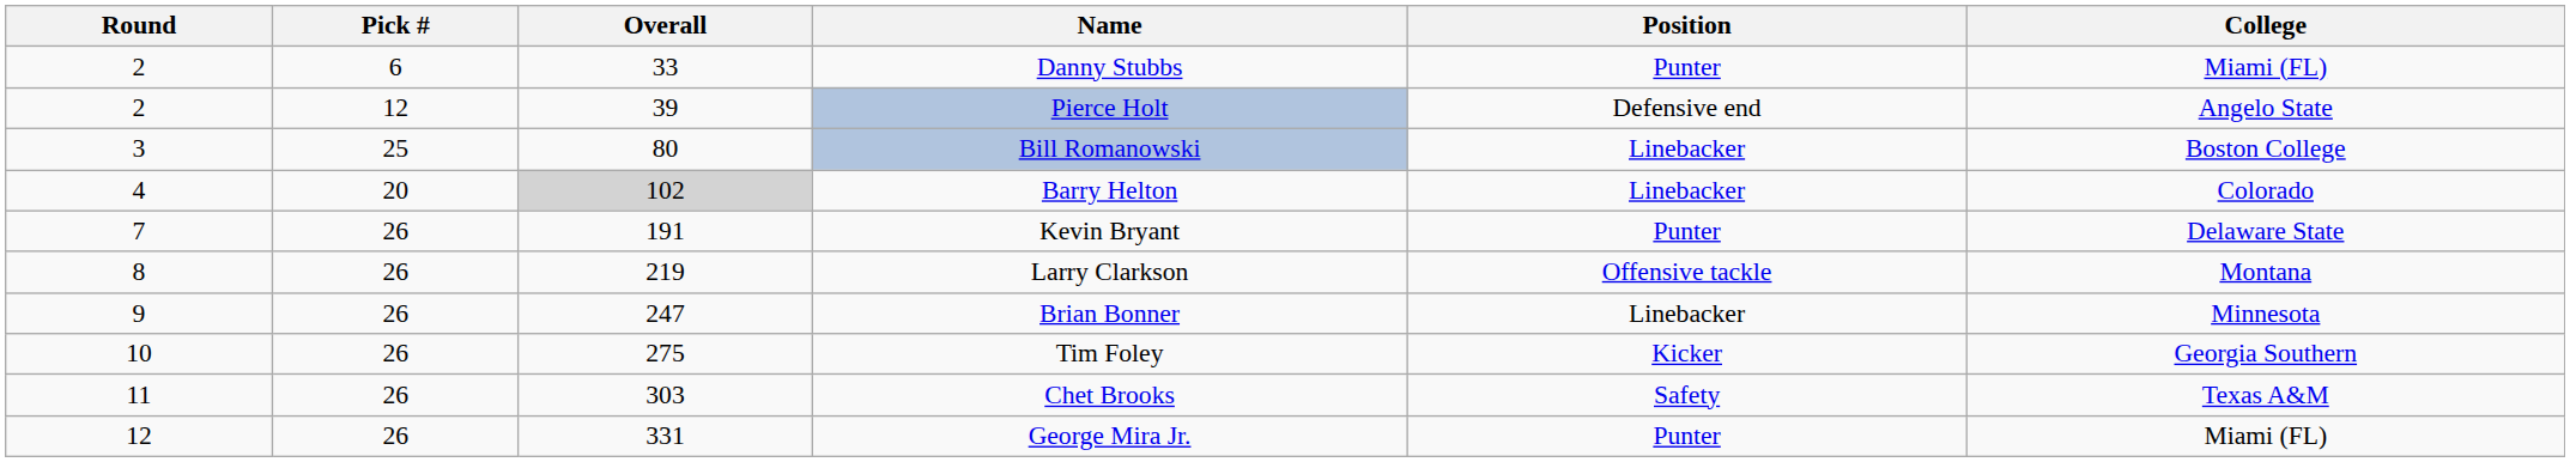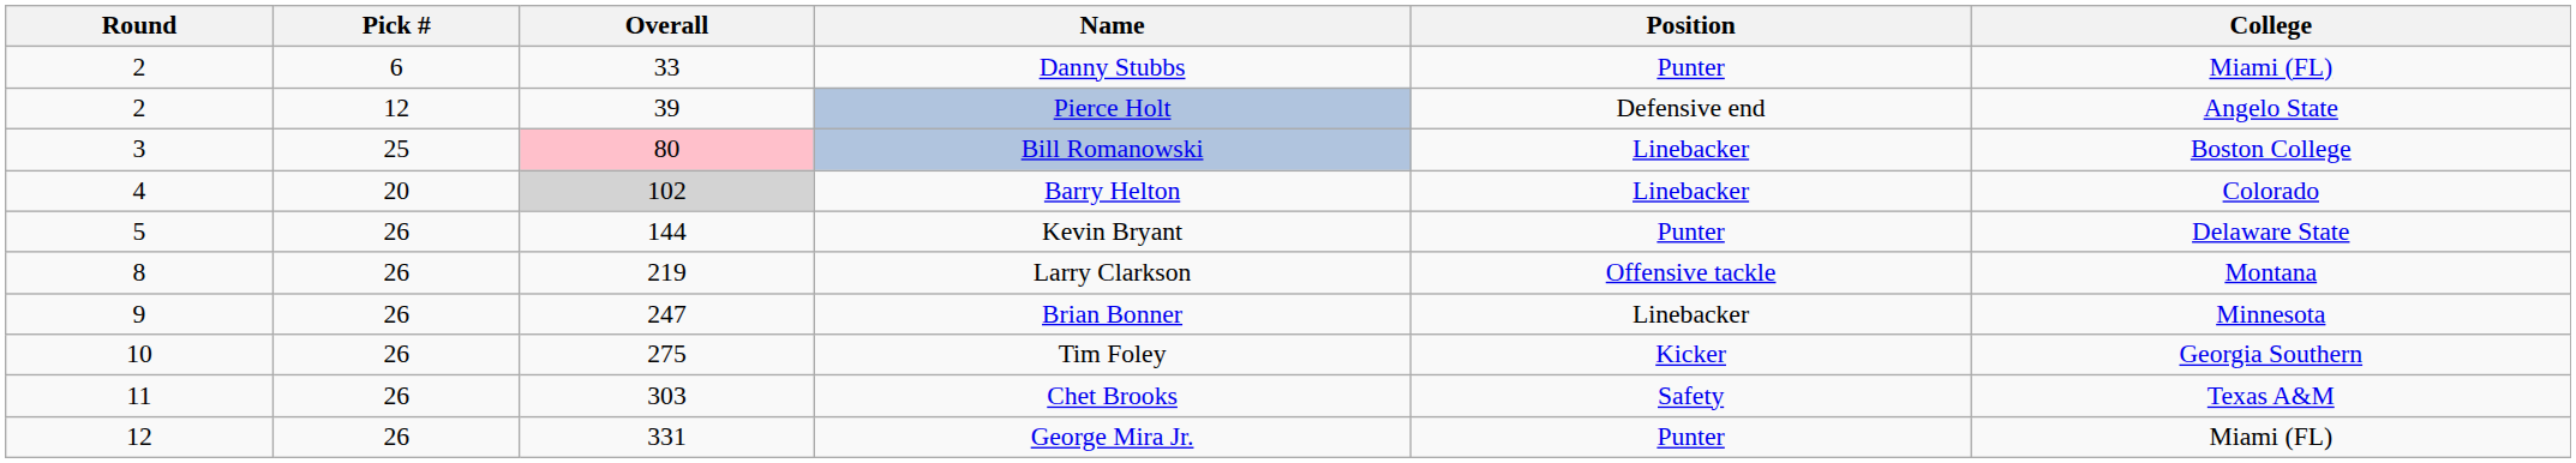Bill Romanowski | Overall: no background -> pink background
Kevin Bryant | Round: 7 -> 5
Kevin Bryant | Overall: 191 -> 144
